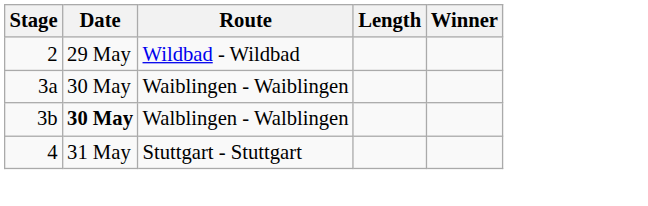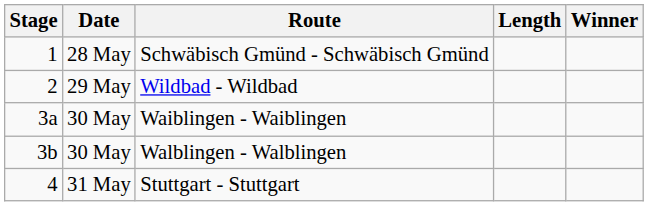+ row: 1 | 28 May | Schwäbisch Gmünd - Schwäbisch Gmünd
Walblingen - Walblingen | Date: bold -> normal
